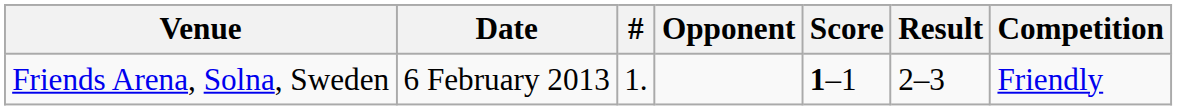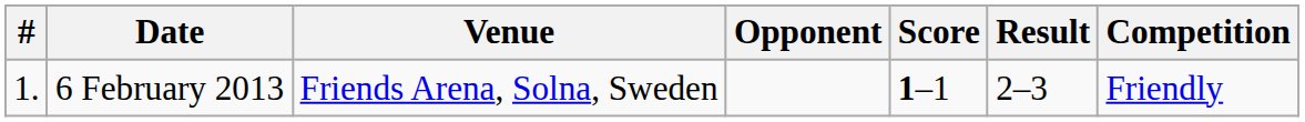columns swapped: # <-> Venue
